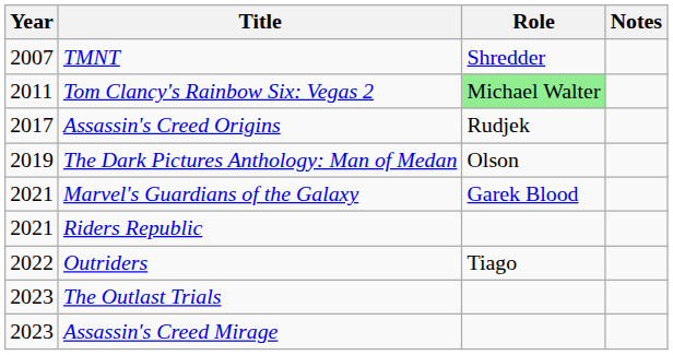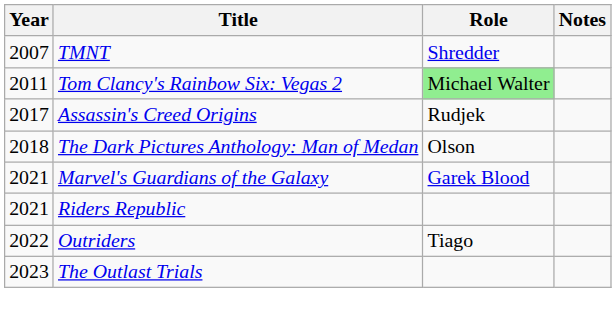The Dark Pictures Anthology: Man of Medan | Year: 2019 -> 2018
- row: 2023 | Assassin's Creed Mirage
